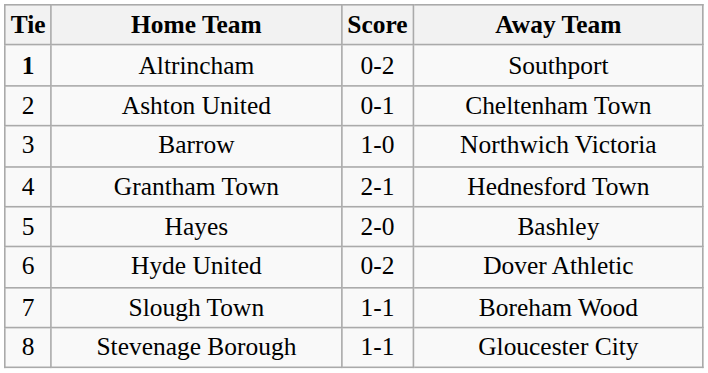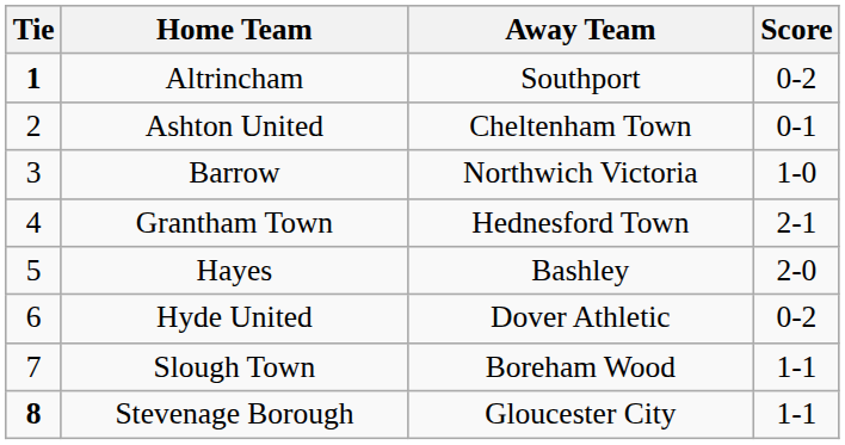columns swapped: Score <-> Away Team
Stevenage Borough | Tie: normal -> bold
